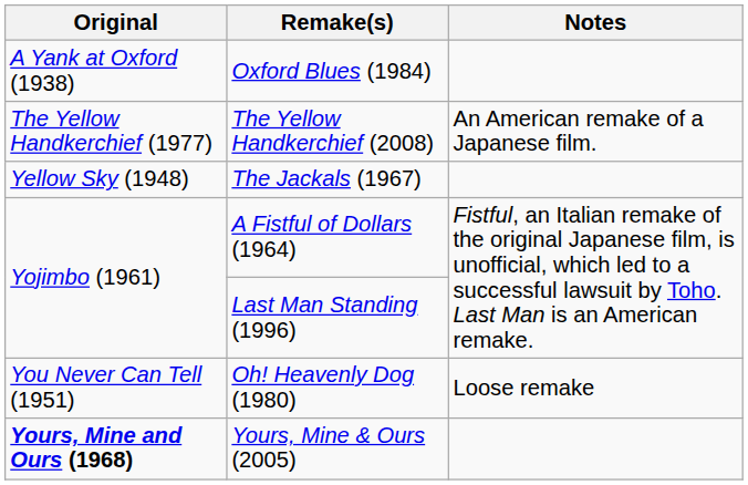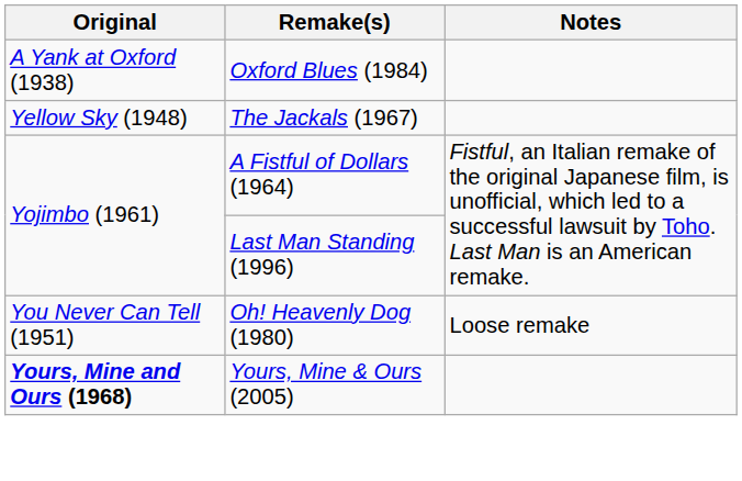- row: The Yellow Handkerchief (1977) | The Yellow Handkerchief (2008) | An American remake of a Japanese film.
